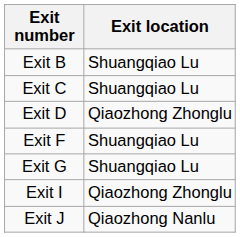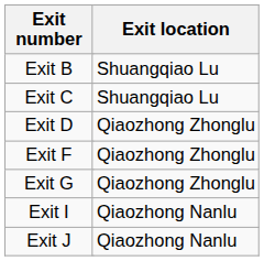Exit F | Exit location: Shuangqiao Lu -> Qiaozhong Zhonglu
Exit G | Exit location: Shuangqiao Lu -> Qiaozhong Zhonglu
Exit I | Exit location: Qiaozhong Zhonglu -> Qiaozhong Nanlu
